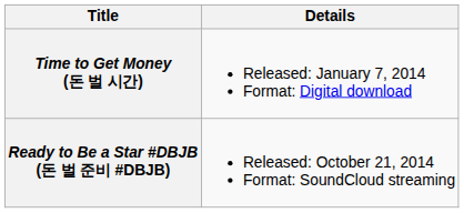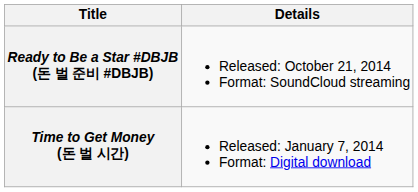rows swapped: Time to Get Money (돈 벌 시간) <-> Ready to Be a Star #DBJB (돈 벌 준비 #DBJB)
